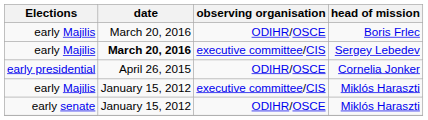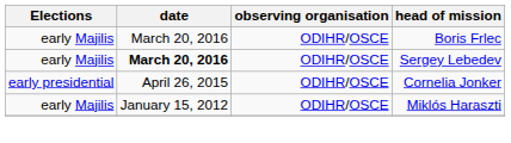Sergey Lebedev | observing organisation: executive committee/CIS -> ODIHR/OSCE
early Majilis / Miklós Haraszti | observing organisation: executive committee/CIS -> ODIHR/OSCE
- row: early senate | January 15, 2012 | ODIHR/OSCE | Miklós Haraszti
